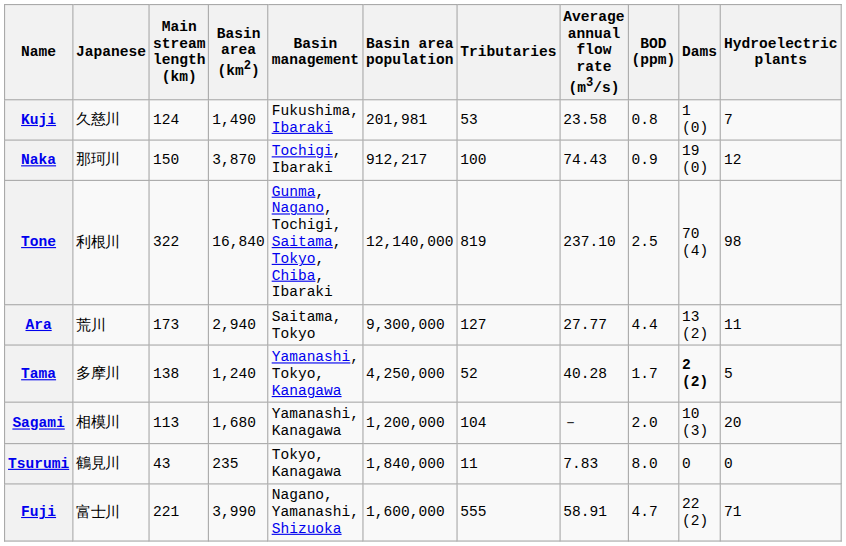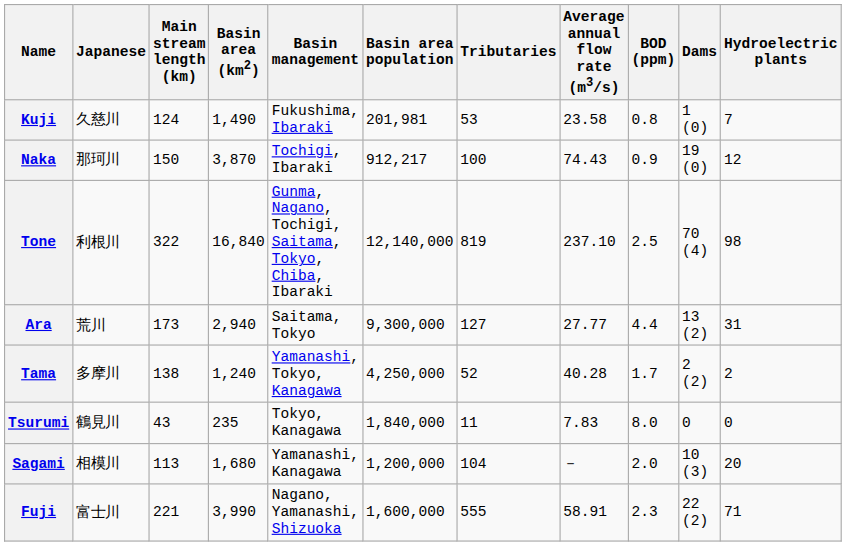Ara | Hydroelectric plants: 11 -> 31
Tama | Dams: bold -> normal
Tama | Hydroelectric plants: 5 -> 2
rows swapped: Tsurumi <-> Sagami
Fuji | BOD (ppm): 4.7 -> 2.3
